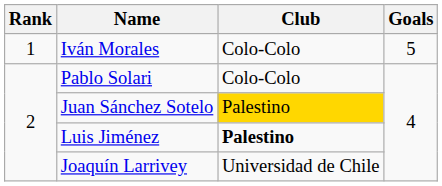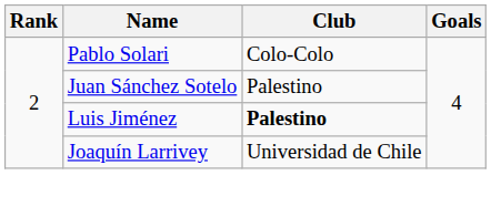- row: 1 | Iván Morales | Colo-Colo | 5
Juan Sánchez Sotelo | Club: gold background -> no background
